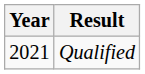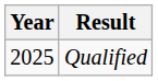Qualified | Year: 2021 -> 2025
